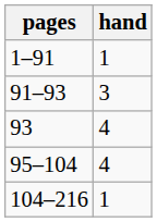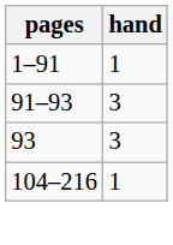93 | hand: 4 -> 3
- row: 95–104 | 4
